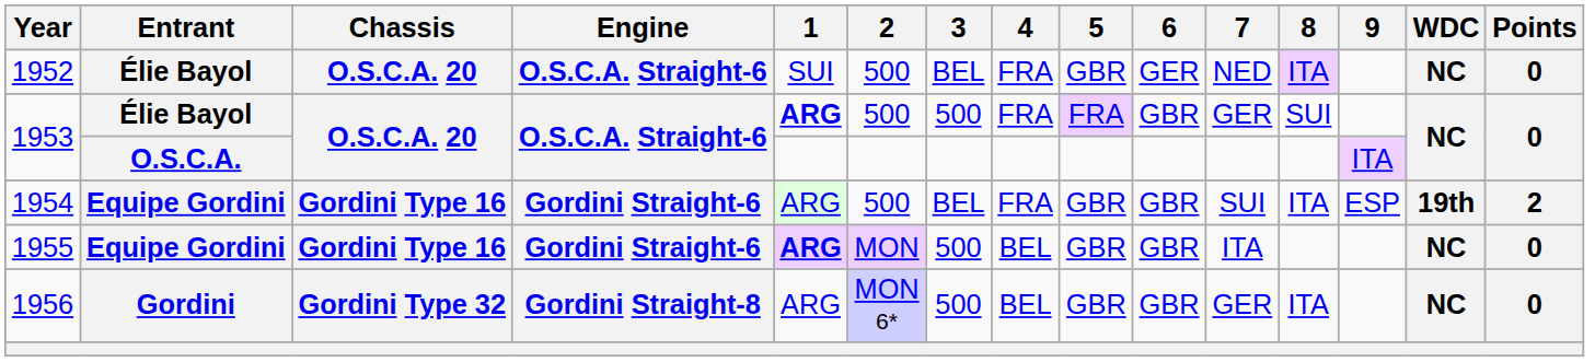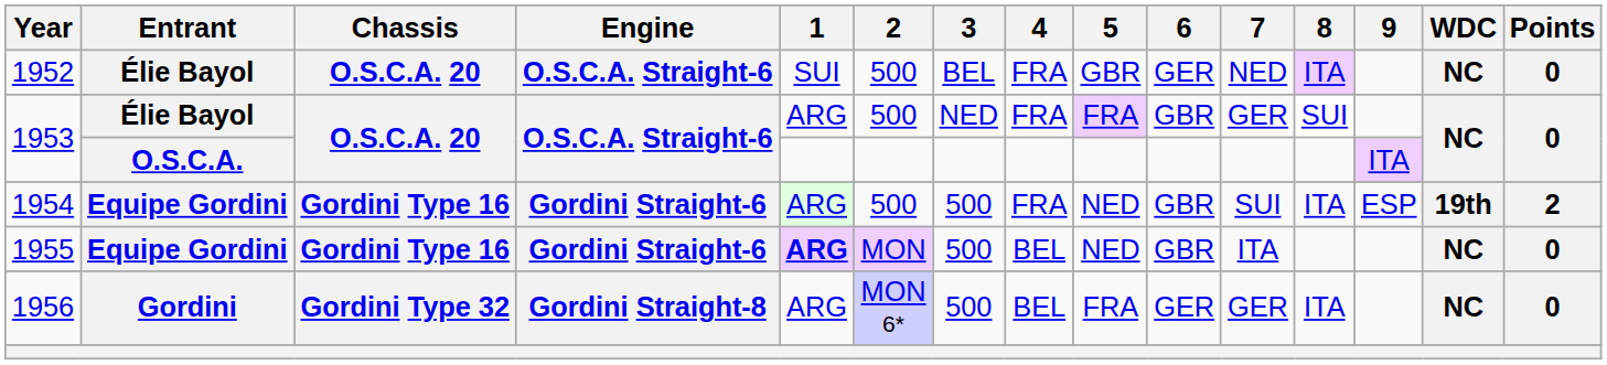1953 / Élie Bayol | 1: bold -> normal
1953 / Élie Bayol | 3: 500 -> NED
1954 | 3: BEL -> 500
1954 | 5: GBR -> NED
1955 | 5: GBR -> NED
1956 | 5: GBR -> FRA
1956 | 6: GBR -> GER
